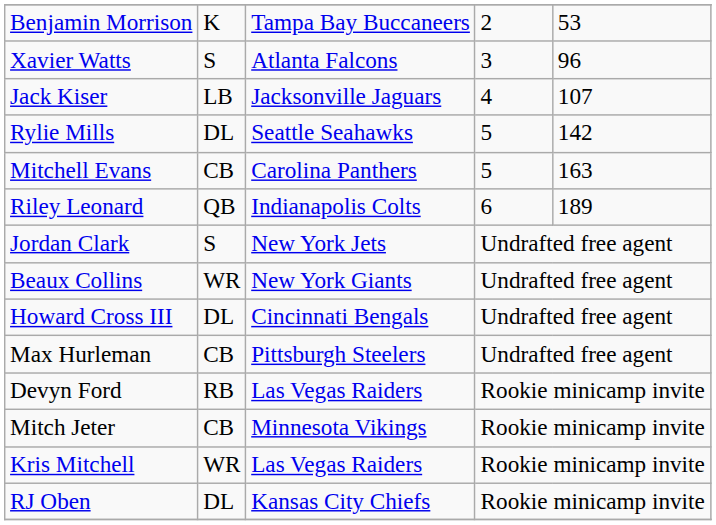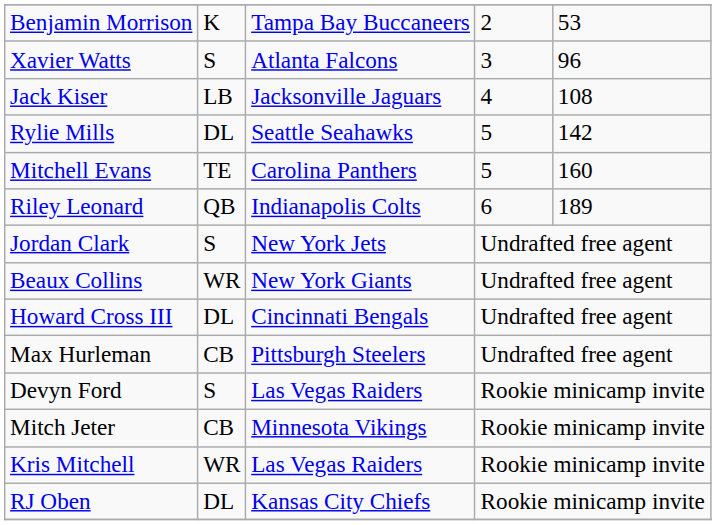Jack Kiser | column 5: 107 -> 108
Mitchell Evans | column 2: CB -> TE
Mitchell Evans | column 5: 163 -> 160
Devyn Ford | column 2: RB -> S
